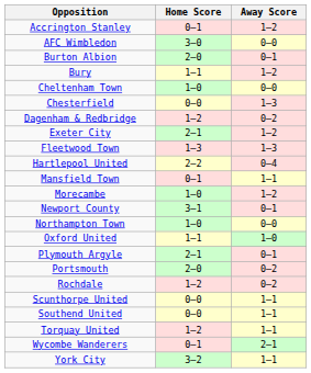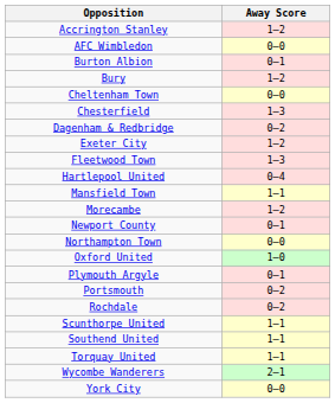- column: Home Score | 0–1 | 3–0 | 2–0 | 1–1 | 1–0 | 0–0 | 1–2 | 2–1 | 1–3 | 2–2 | 0–1 | 1–0 | 3–1 | 1–0 | 1–1 | 2–1 | 2–0 | 1–2 | 0–0 | 0–0 | 1–2 | 0–1 | 3–2
York City | Away Score: 1–1 -> 0–0
